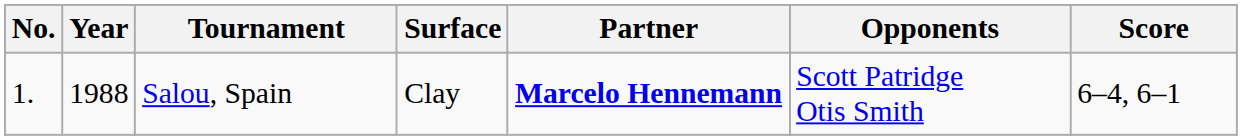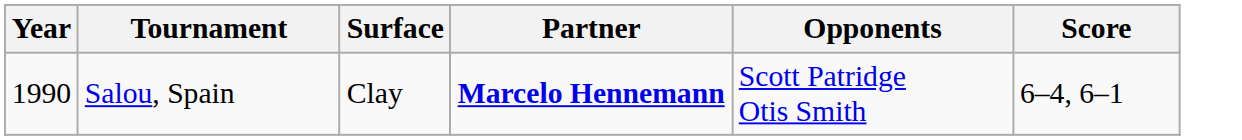- column: No. | 1.
Salou, Spain | Year: 1988 -> 1990
